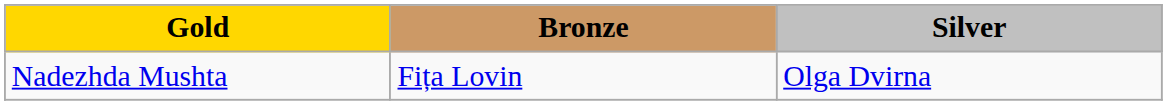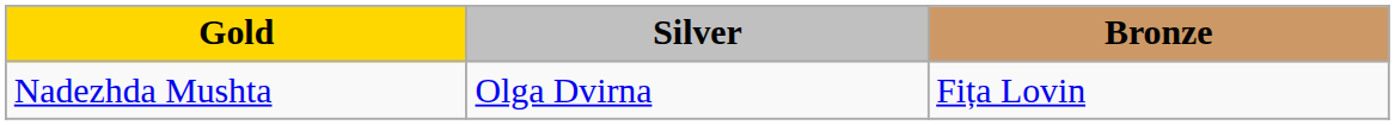columns swapped: Silver <-> Bronze
